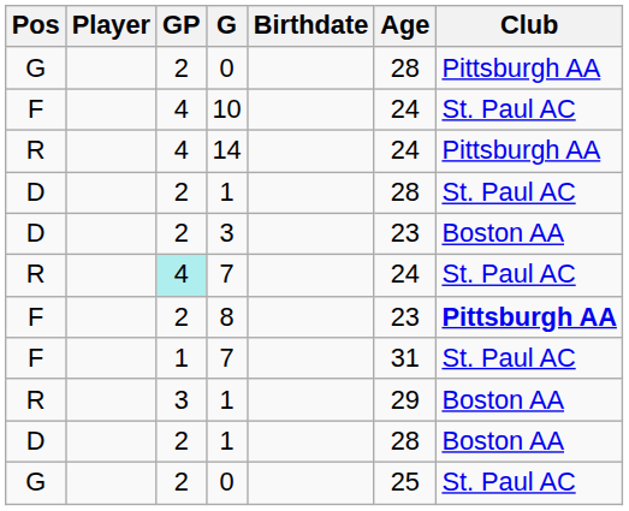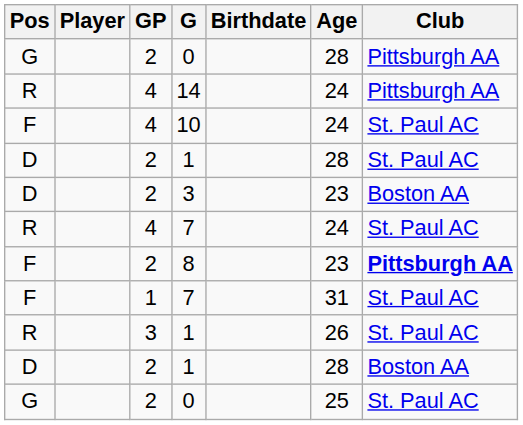rows swapped: 10 <-> 14
R / 7 | GP: paleturquoise background -> no background
R / 1 | Age: 29 -> 26
R / 1 | Club: Boston AA -> St. Paul AC
